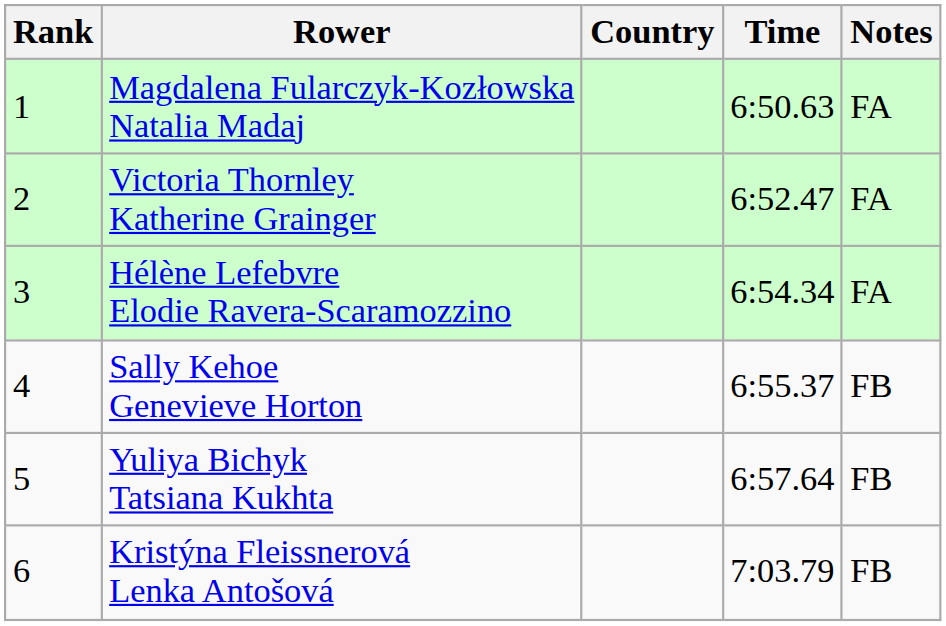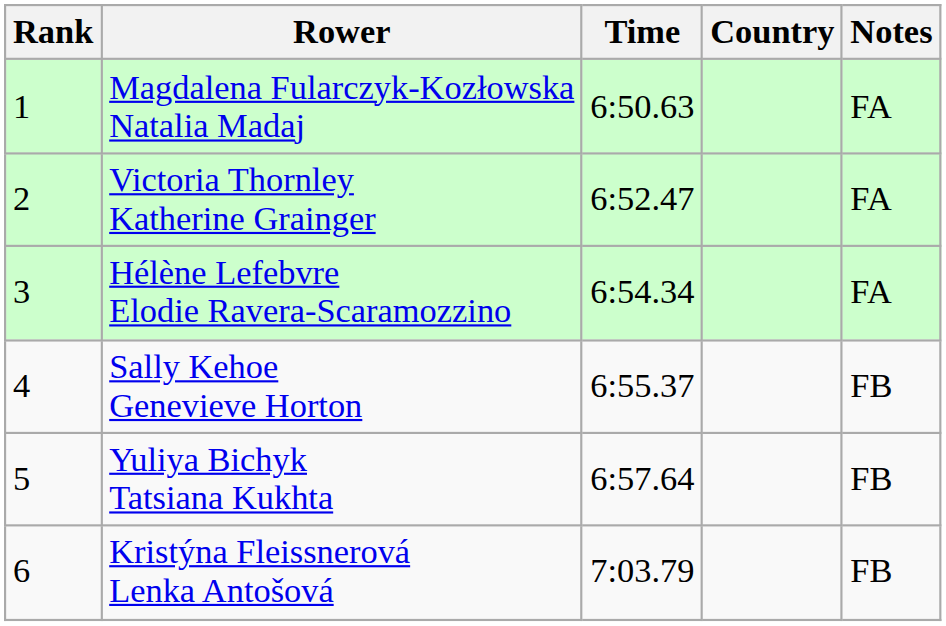columns swapped: Country <-> Time
